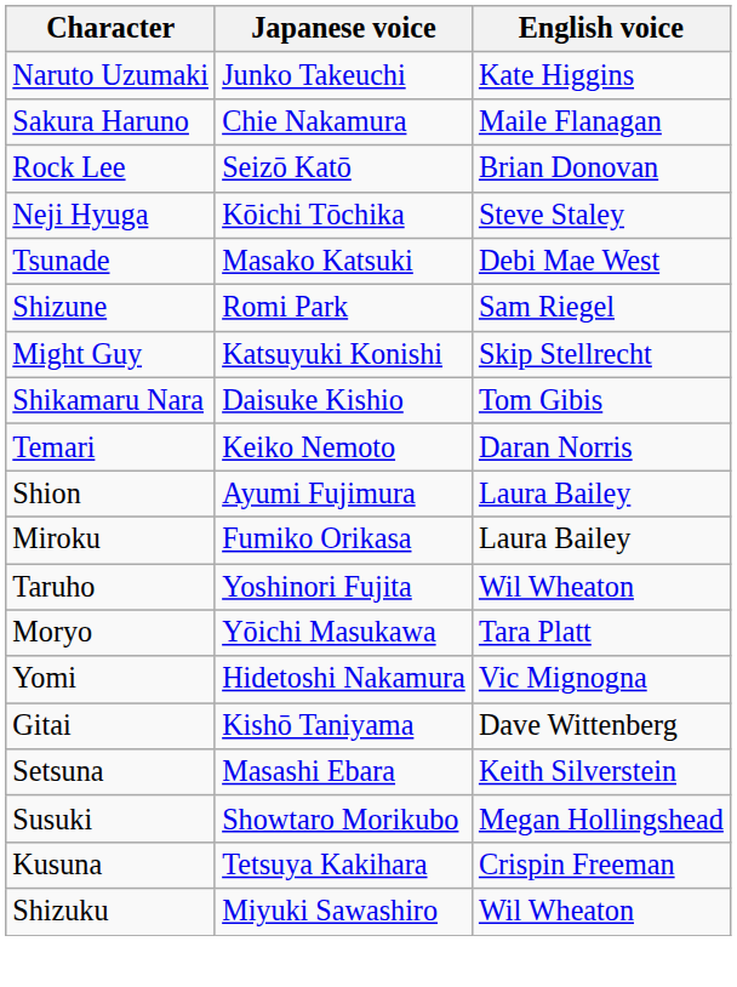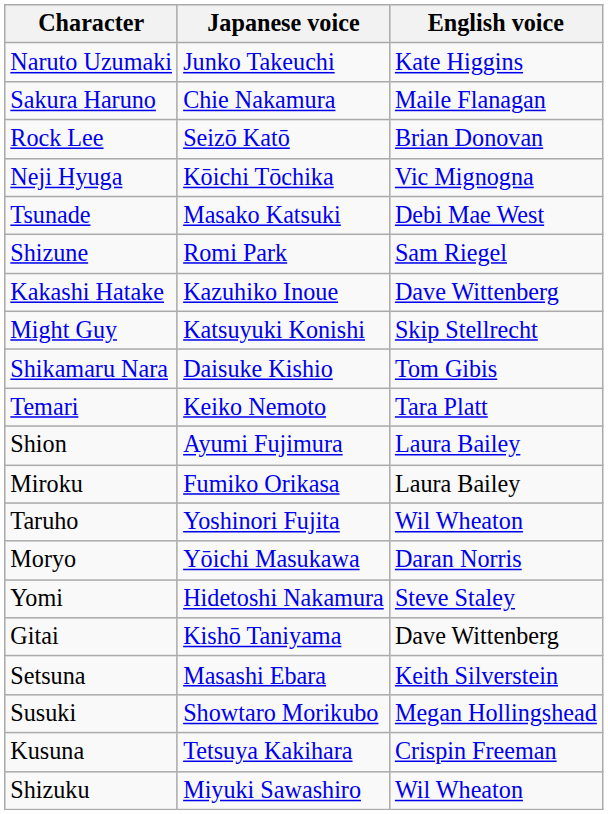Neji Hyuga | English voice: Steve Staley -> Vic Mignogna
+ row: Kakashi Hatake | Kazuhiko Inoue | Dave Wittenberg
Temari | English voice: Daran Norris -> Tara Platt
Moryo | English voice: Tara Platt -> Daran Norris
Yomi | English voice: Vic Mignogna -> Steve Staley
